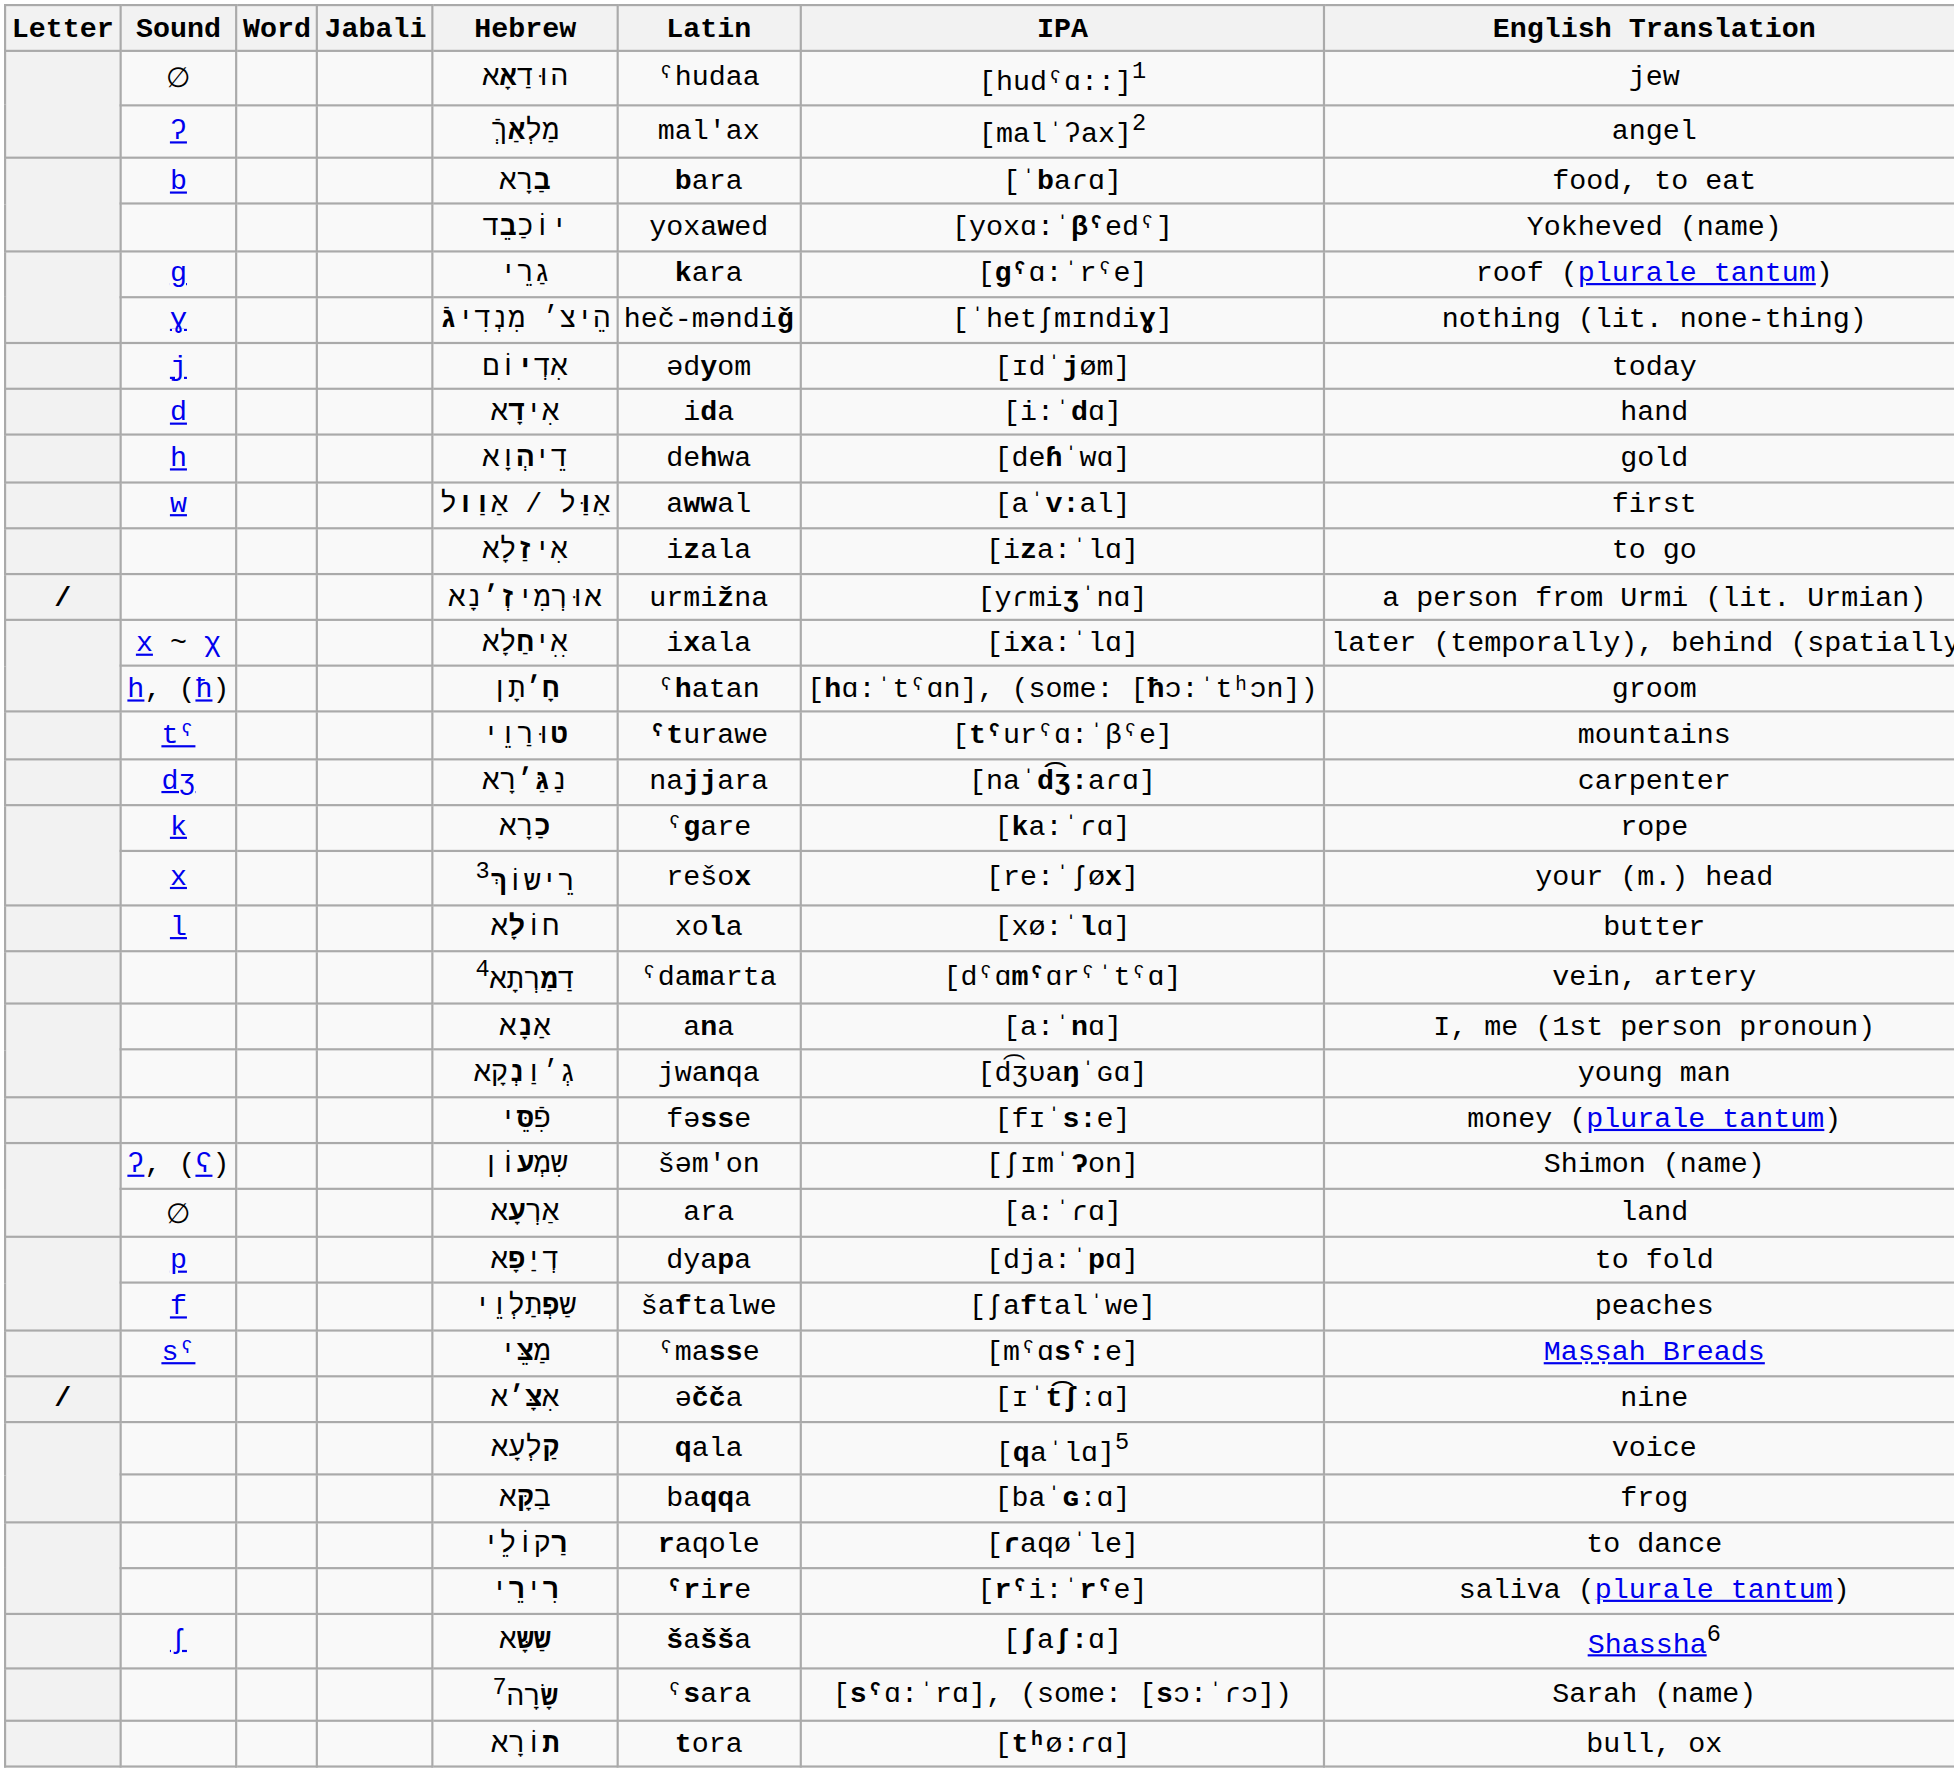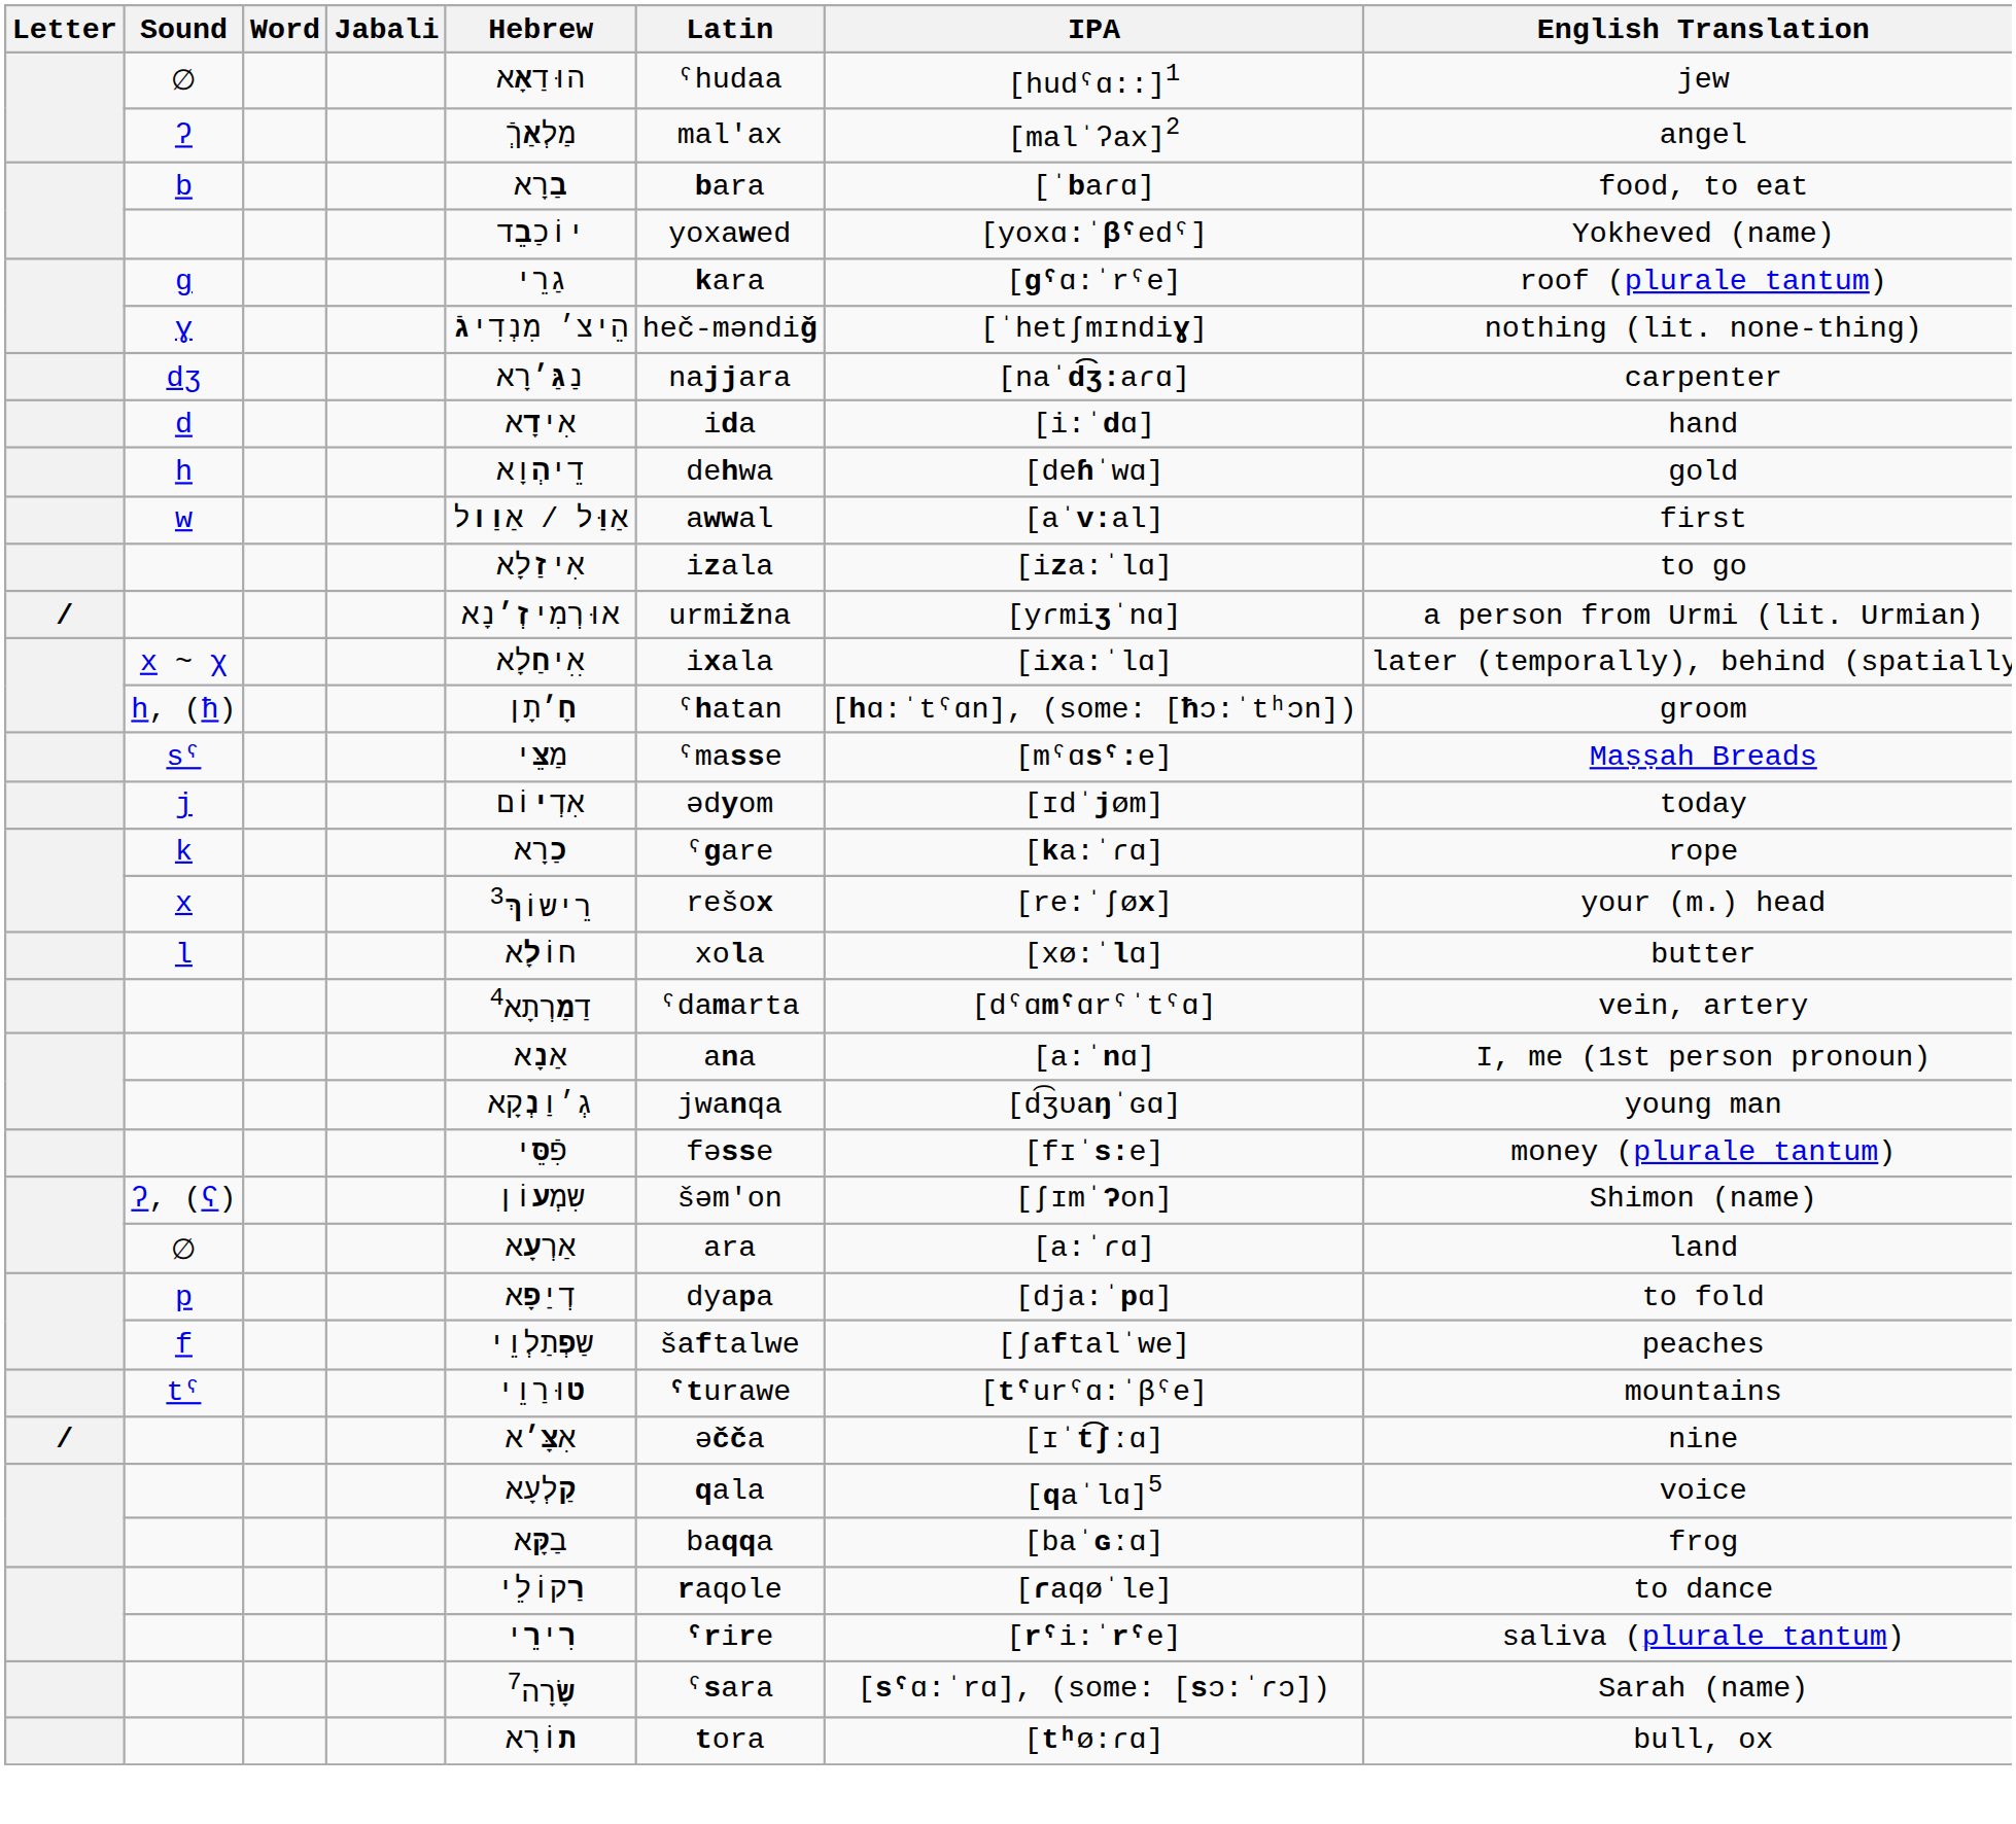rows swapped: dʒ <-> j
rows swapped: tˁ <-> sˁ
- row: ʃ | שַשָּא | šašša | [ʃaʃ:ɑ] | Shassha6
